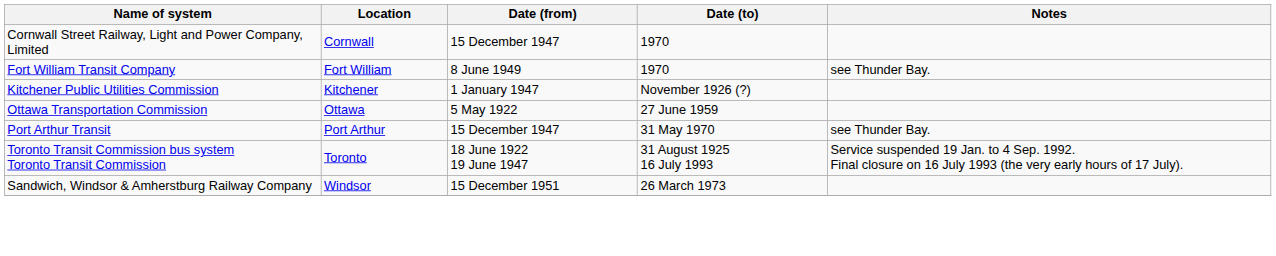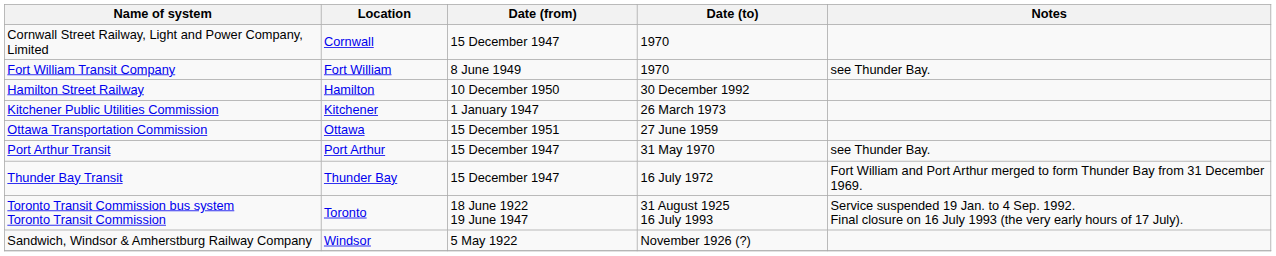+ row: Hamilton Street Railway | Hamilton | 10 December 1950 | 30 December 1992
Kitchener Public Utilities Commission | Date (to): November 1926 (?) -> 26 March 1973
Ottawa Transportation Commission | Date (from): 5 May 1922 -> 15 December 1951
+ row: Thunder Bay Transit | Thunder Bay | 15 December 1947 | 16 July 1972 | Fort William and Port Arthur merged to form Thunder Bay from 31 December 1969.
Sandwich, Windsor & Amherstburg Railway Company | Date (from): 15 December 1951 -> 5 May 1922
Sandwich, Windsor & Amherstburg Railway Company | Date (to): 26 March 1973 -> November 1926 (?)
